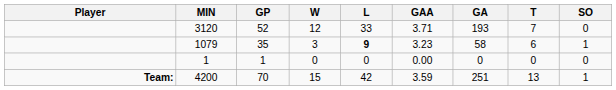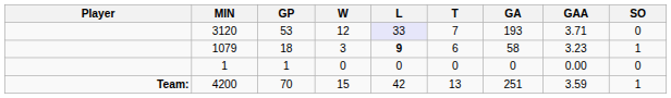columns swapped: T <-> GAA
3120 | GP: 52 -> 53
3120 | L: no background -> lavender background
1079 | GP: 35 -> 18
